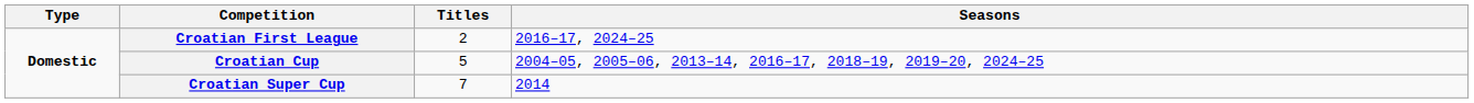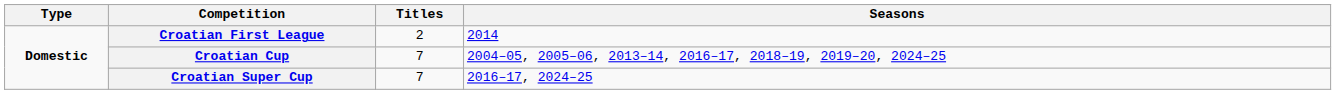Croatian First League | Seasons: 2016–17, 2024–25 -> 2014
Croatian Cup | Titles: 5 -> 7
Croatian Super Cup | Seasons: 2014 -> 2016–17, 2024–25
